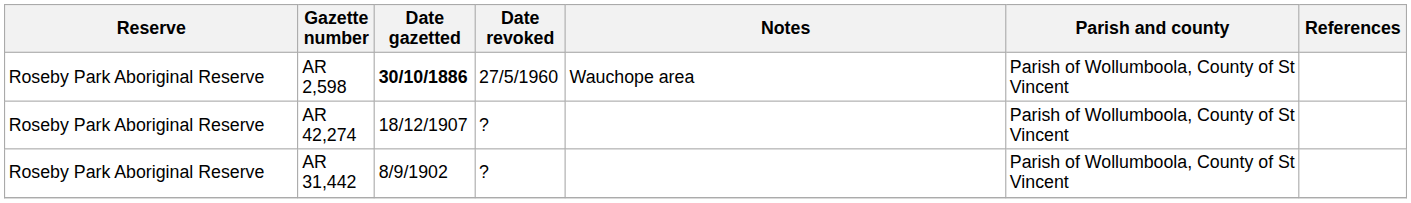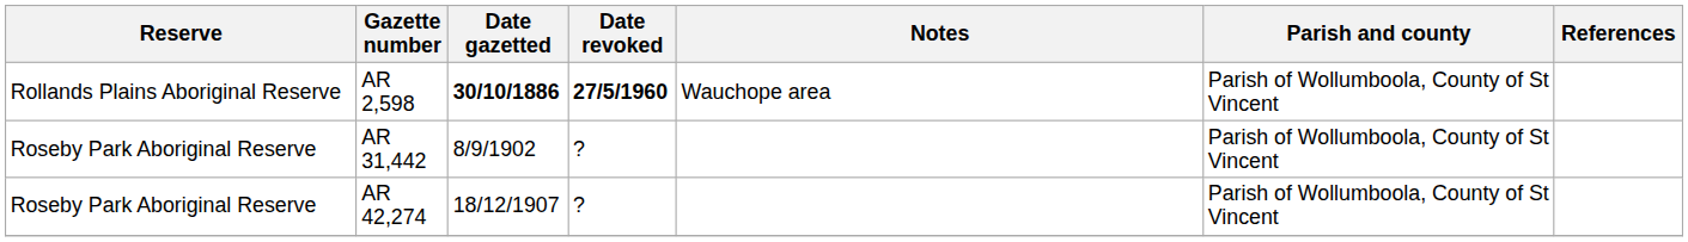AR 2,598 | Reserve: Roseby Park Aboriginal Reserve -> Rollands Plains Aboriginal Reserve
AR 2,598 | Date revoked: normal -> bold
rows swapped: AR 31,442 <-> AR 42,274
